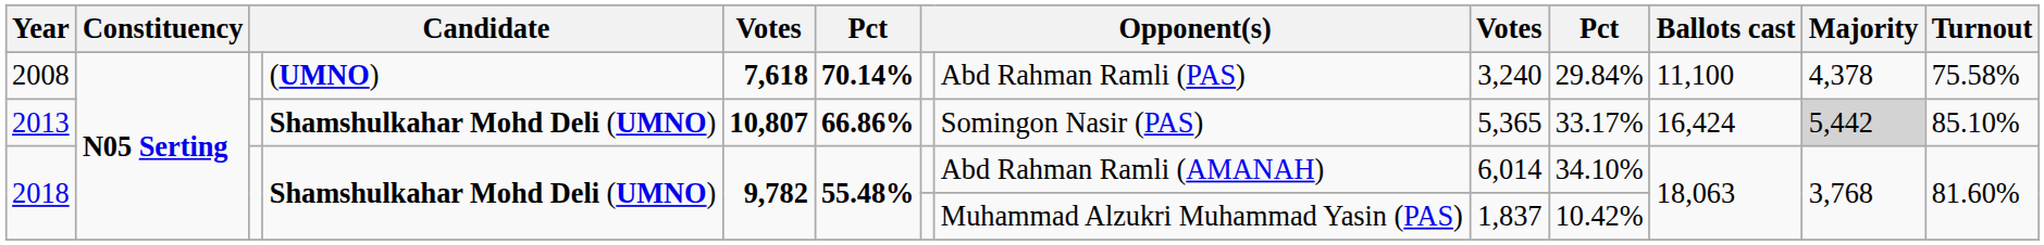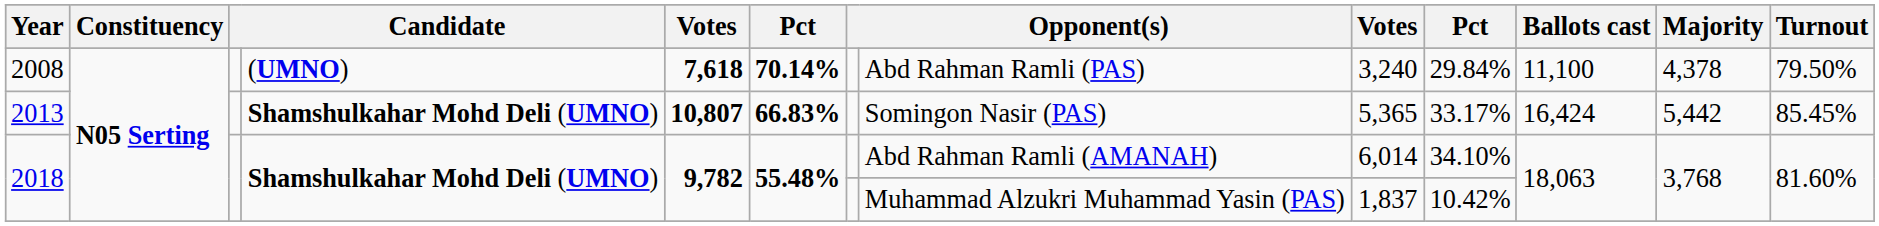2008 | Turnout: 75.58% -> 79.50%
2013 | column 6: 66.86% -> 66.83%
2013 | Majority: lightgrey background -> no background
2013 | Turnout: 85.10% -> 85.45%
